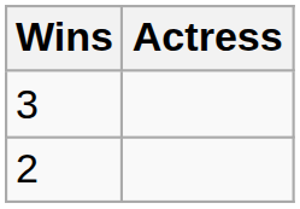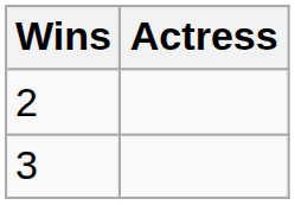rows swapped: 3 <-> 2
